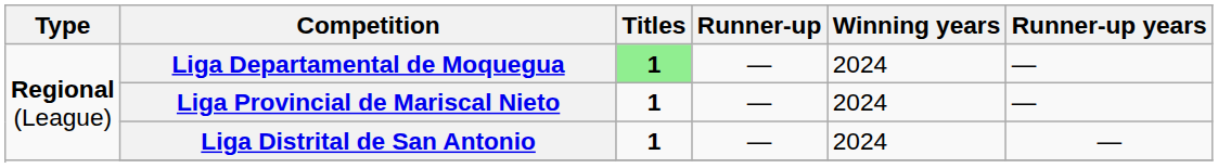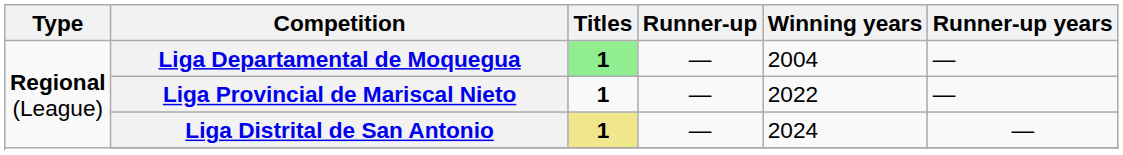Liga Departamental de Moquegua | Winning years: 2024 -> 2004
Liga Provincial de Mariscal Nieto | Winning years: 2024 -> 2022
Liga Distrital de San Antonio | Titles: no background -> khaki background
